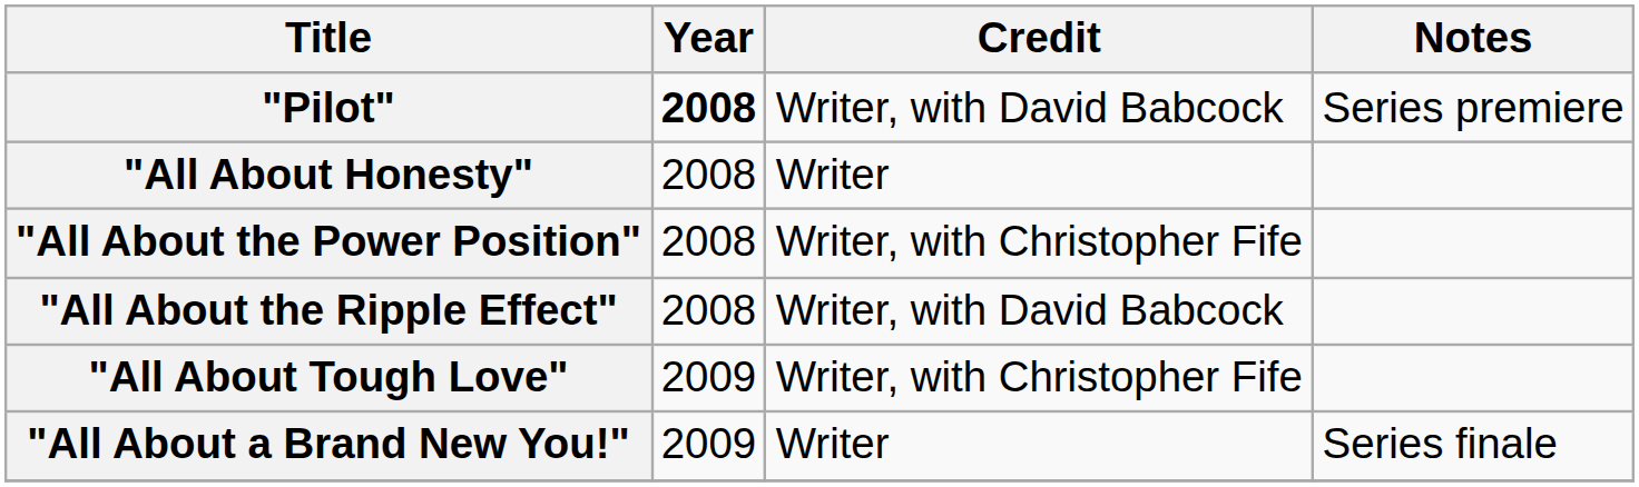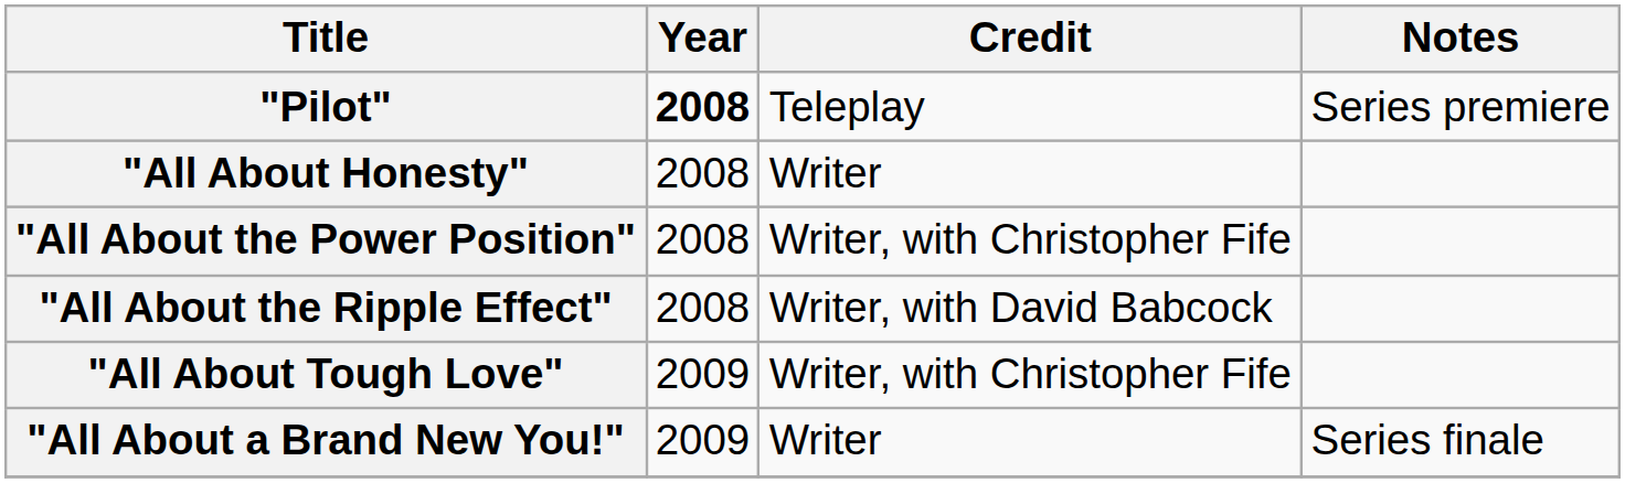"Pilot" | Credit: Writer, with David Babcock -> Teleplay
